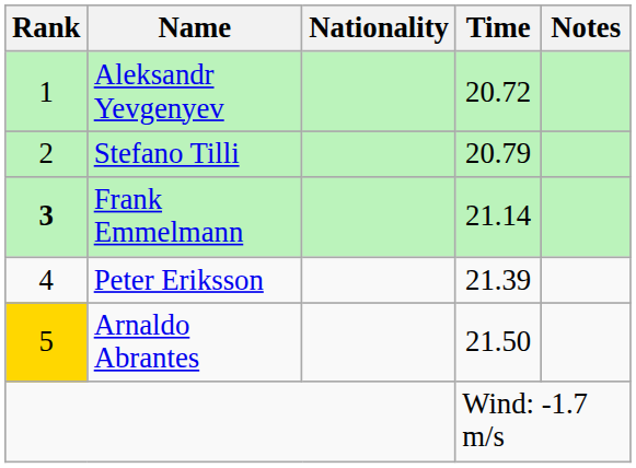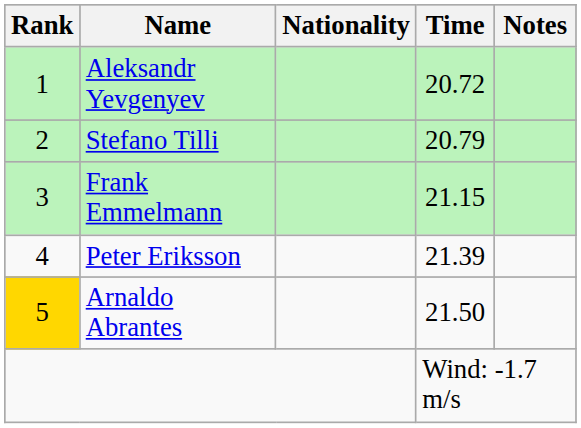Frank Emmelmann | Rank: bold -> normal
Frank Emmelmann | Time: 21.14 -> 21.15
